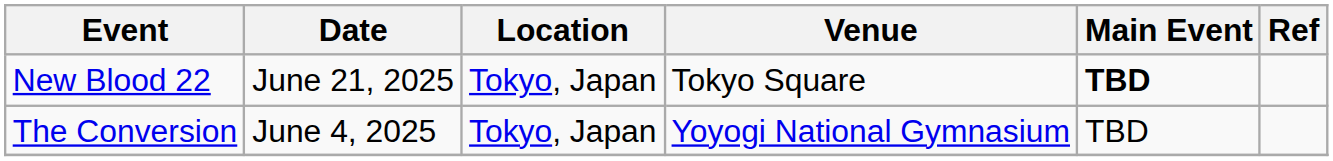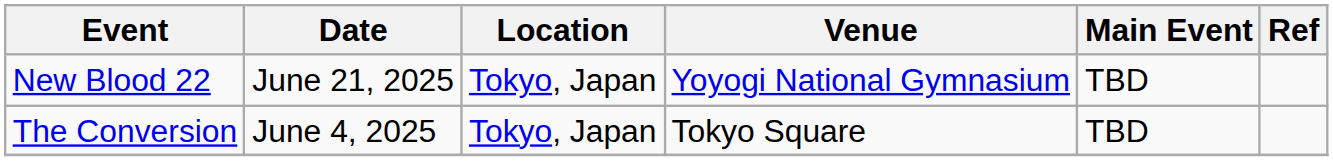New Blood 22 | Venue: Tokyo Square -> Yoyogi National Gymnasium
New Blood 22 | Main Event: bold -> normal
The Conversion | Venue: Yoyogi National Gymnasium -> Tokyo Square
